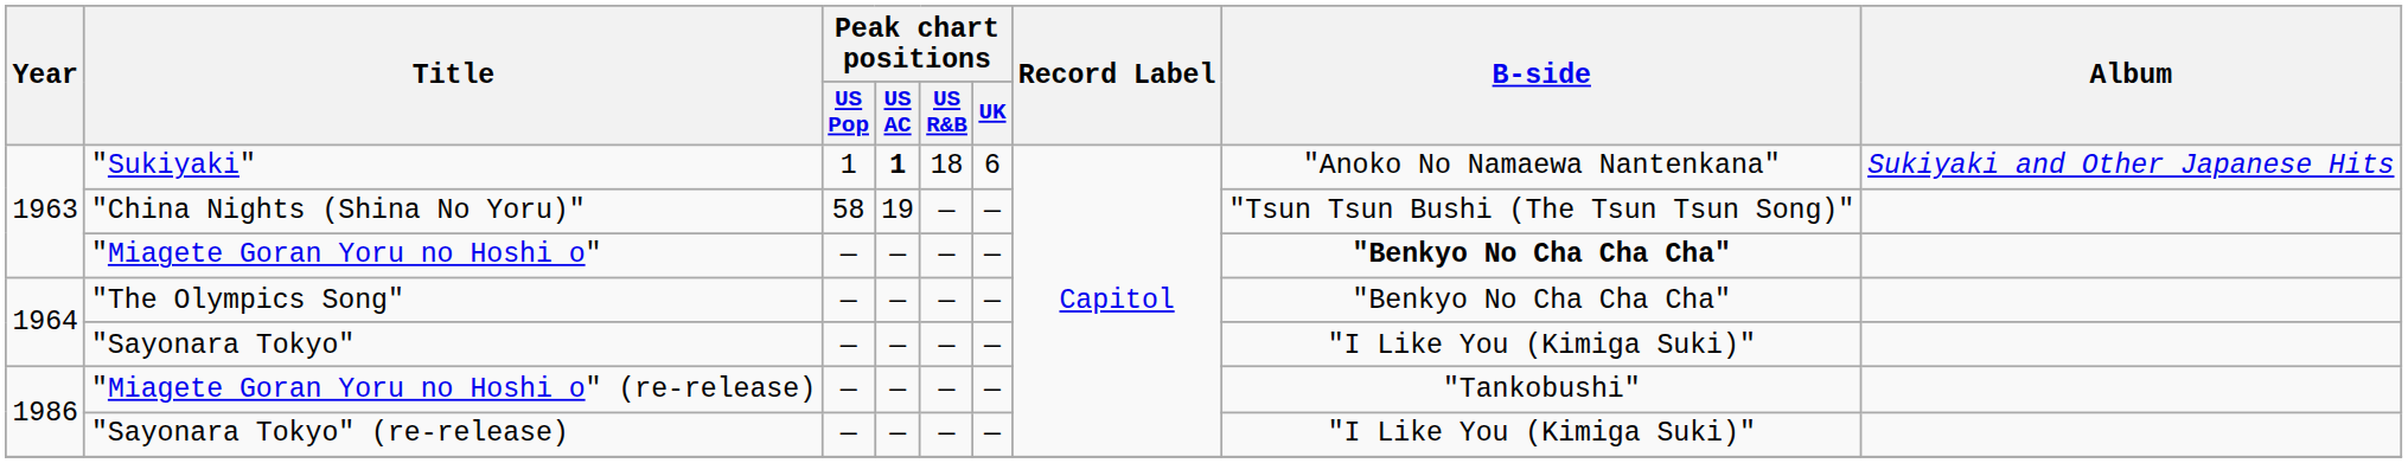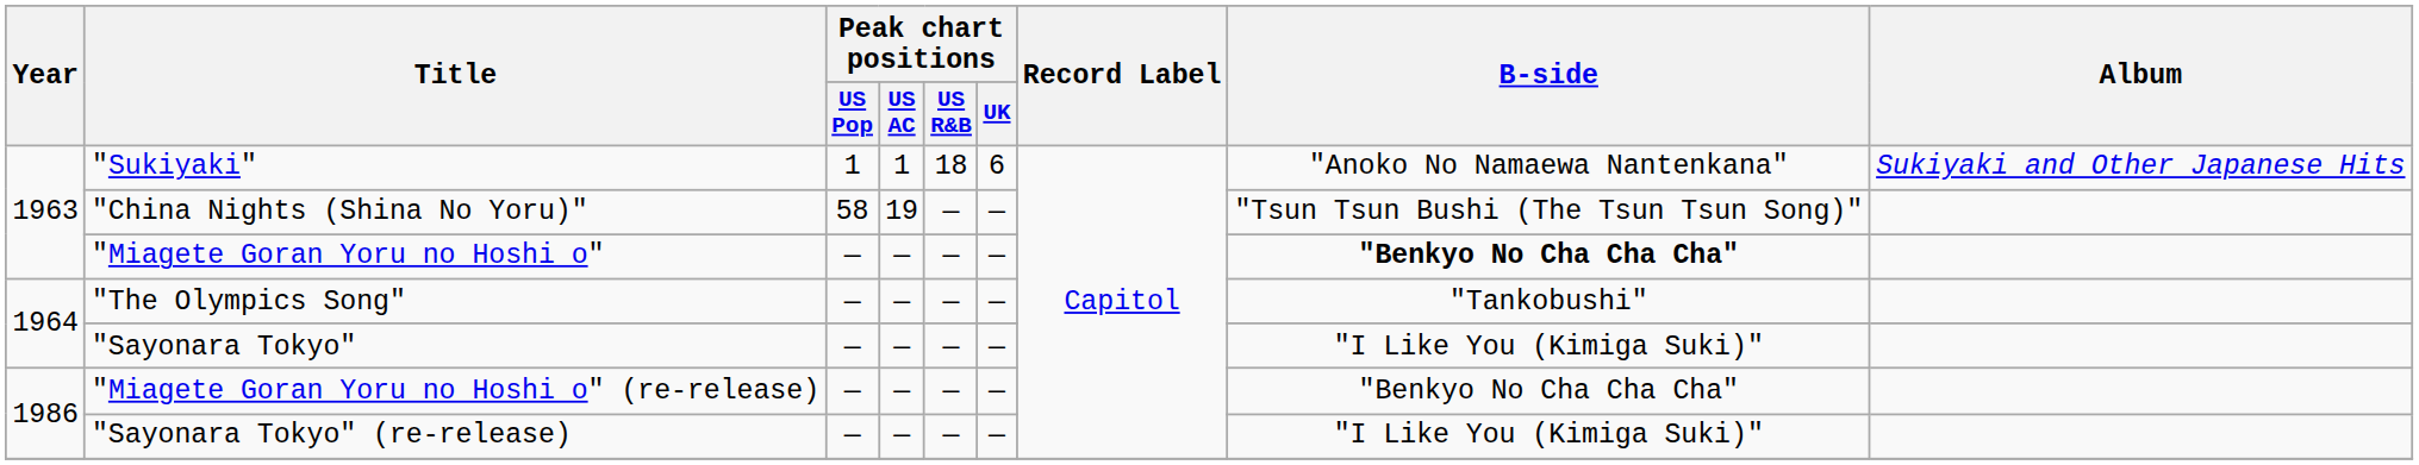"Sukiyaki" | Peak chart positions / US AC: bold -> normal
"The Olympics Song" | B-side: "Benkyo No Cha Cha Cha" -> "Tankobushi"
"Miagete Goran Yoru no Hoshi o" (re-release) | B-side: "Tankobushi" -> "Benkyo No Cha Cha Cha"
